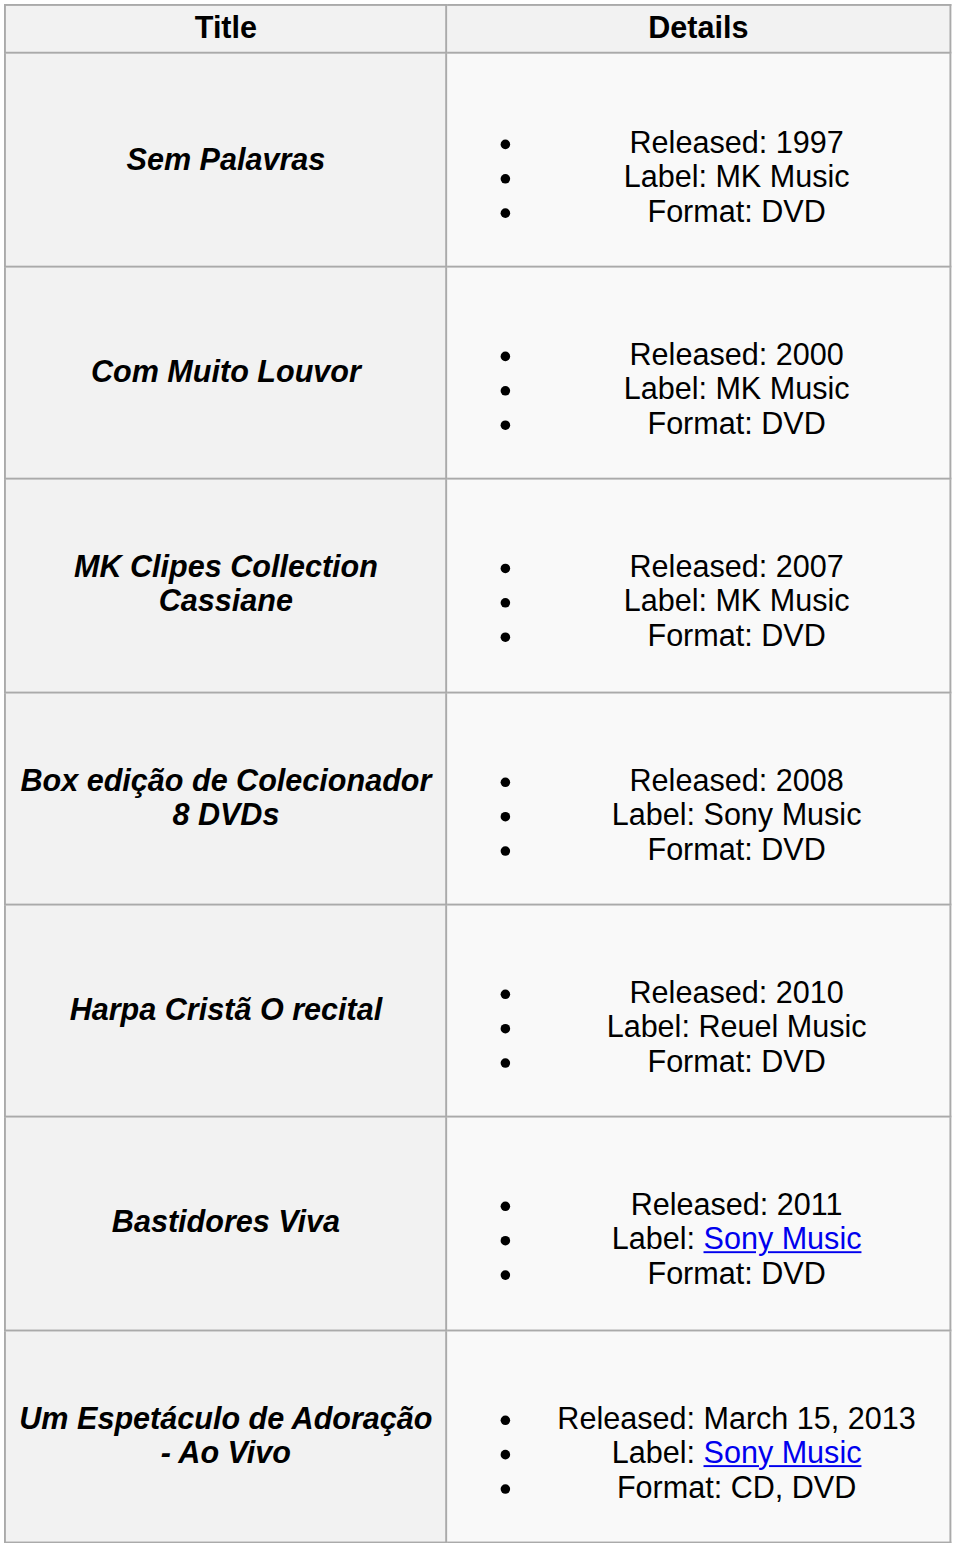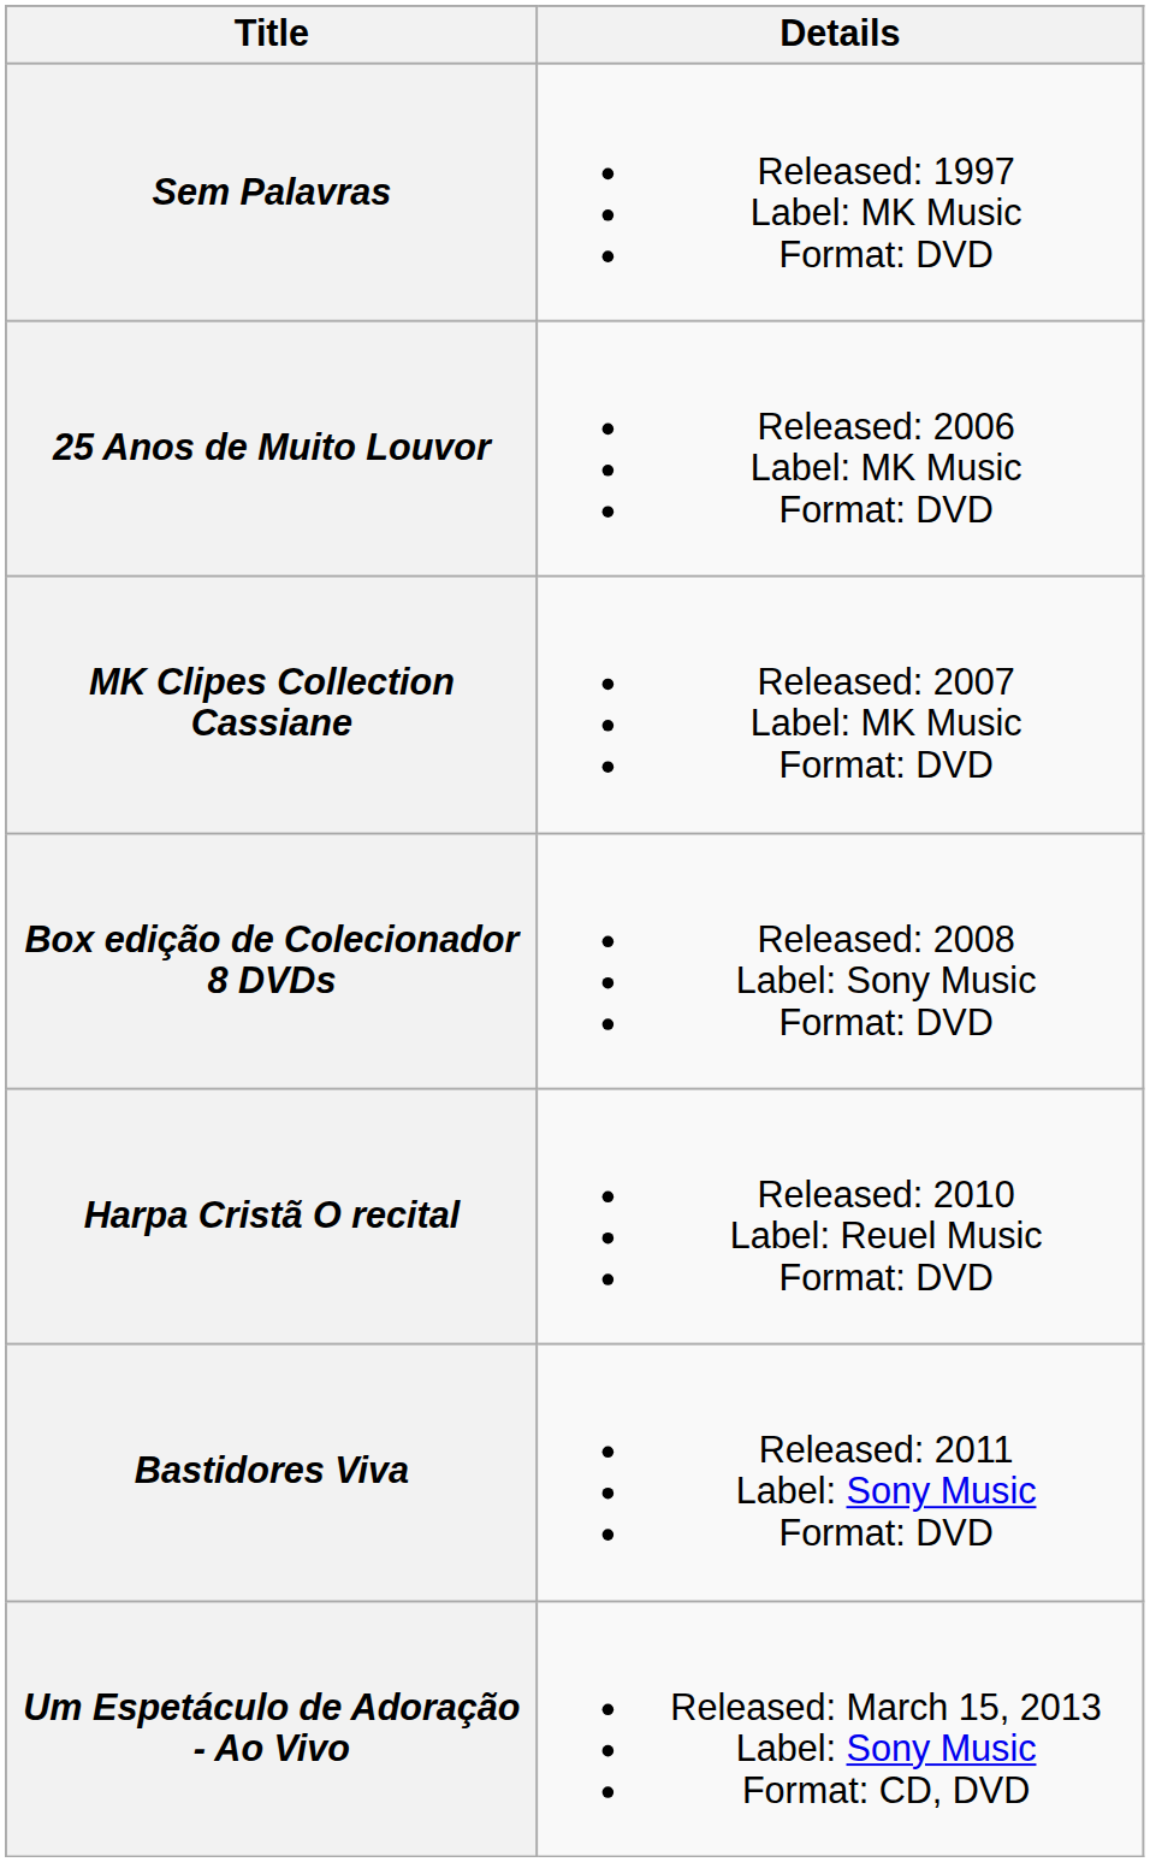- row: Com Muito Louvor | Released: 2000 Label: MK Music Format: DVD
+ row: 25 Anos de Muito Louvor | Released: 2006 Label: MK Music Format: DVD
